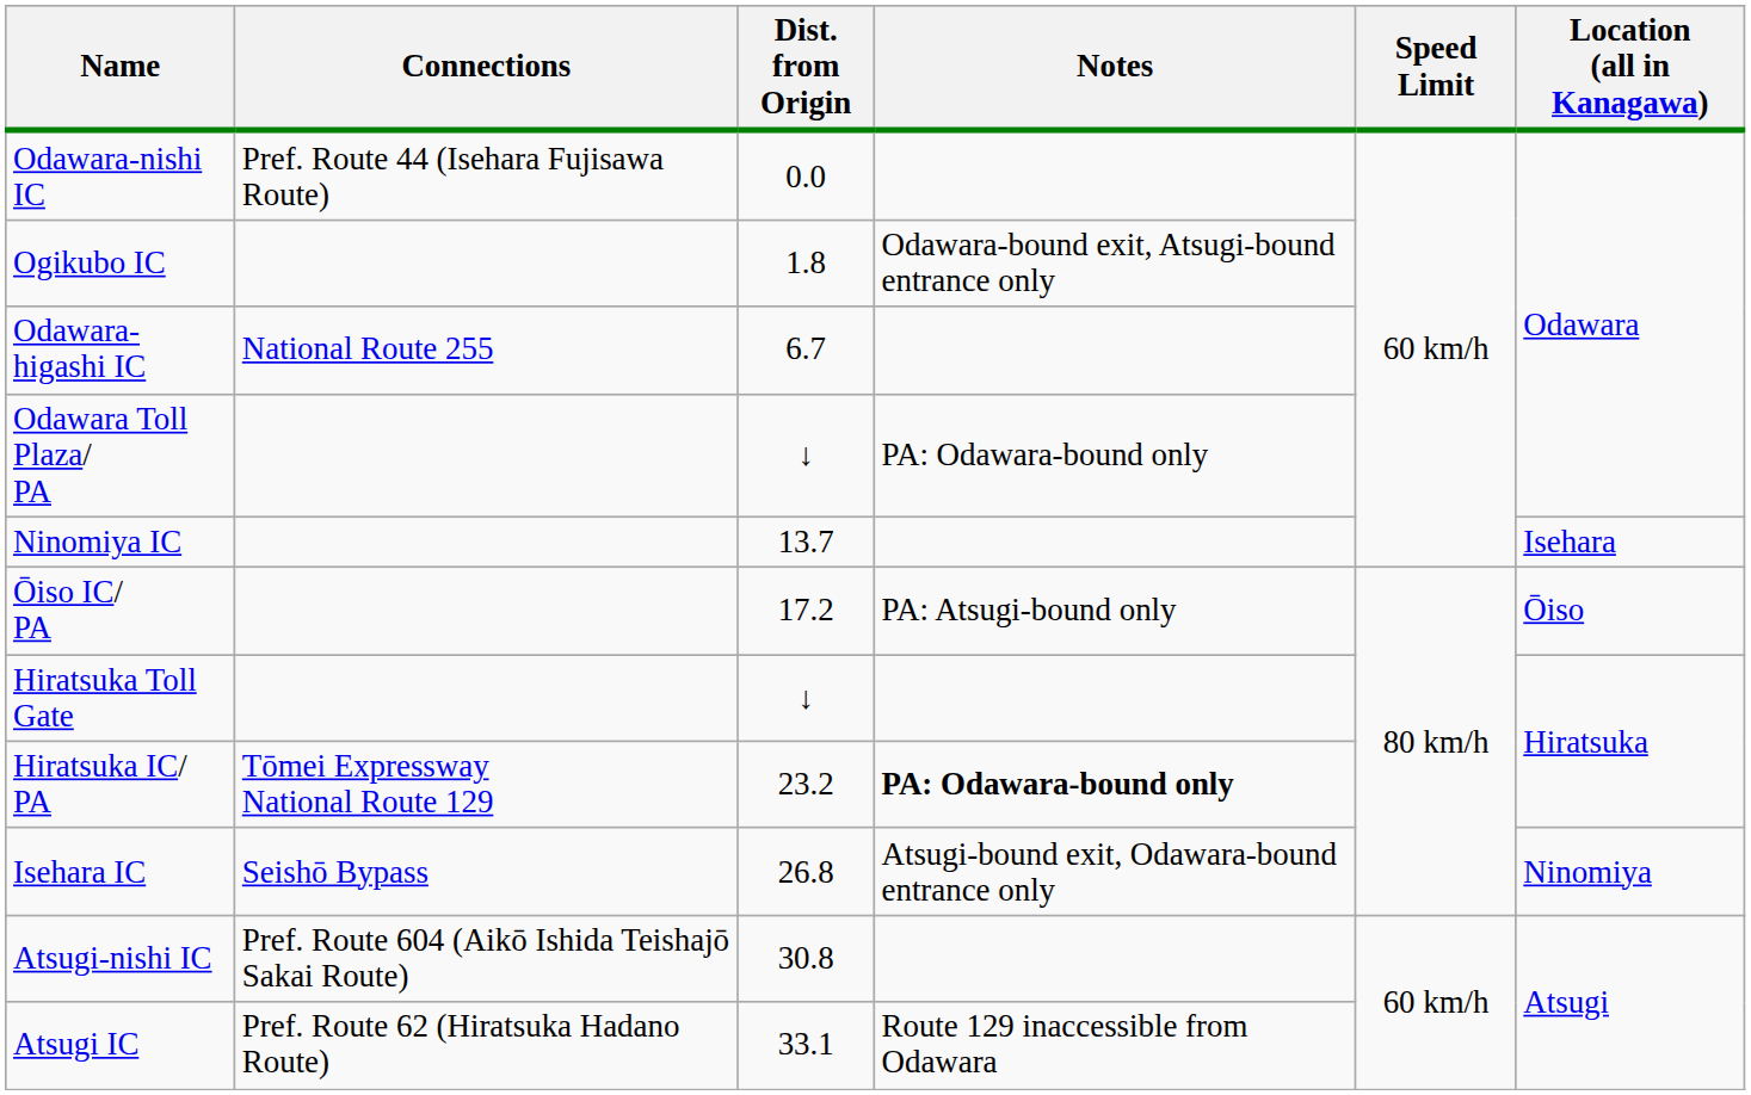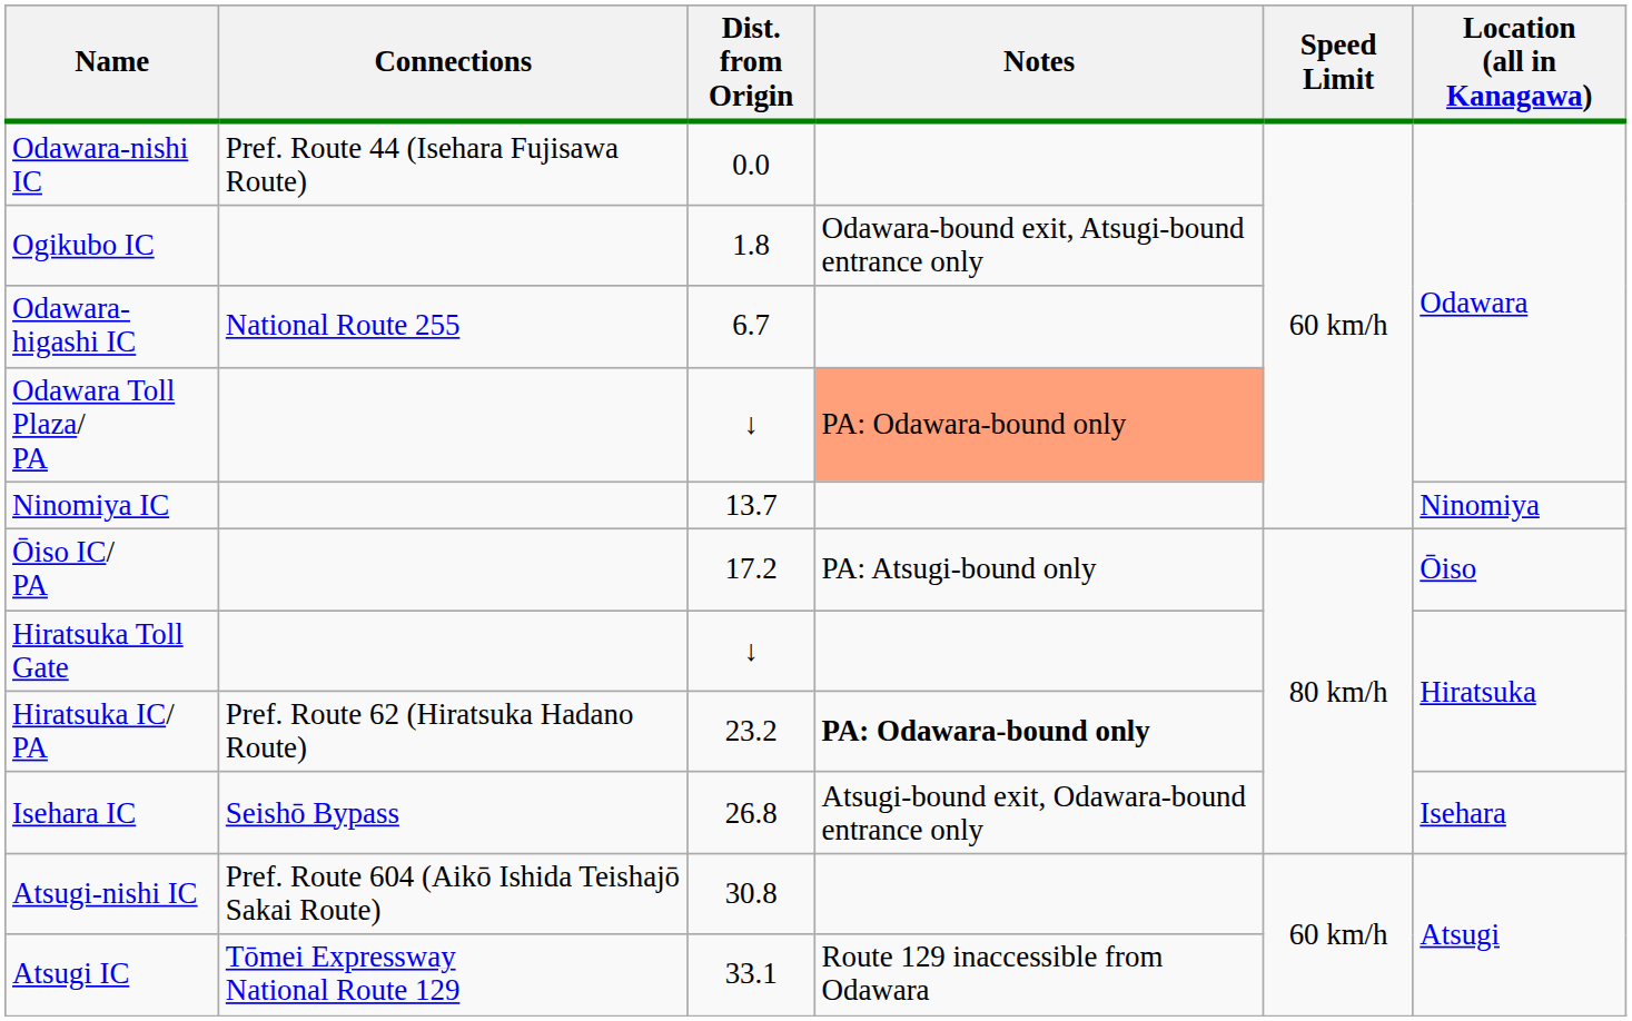Odawara Toll Plaza/ PA | Notes: no background -> lightsalmon background
Ninomiya IC | Location (all in Kanagawa): Isehara -> Ninomiya
Hiratsuka IC/ PA | Connections: Tōmei Expressway National Route 129 -> Pref. Route 62 (Hiratsuka Hadano Route)
Isehara IC | Location (all in Kanagawa): Ninomiya -> Isehara
Atsugi IC | Connections: Pref. Route 62 (Hiratsuka Hadano Route) -> Tōmei Expressway National Route 129
